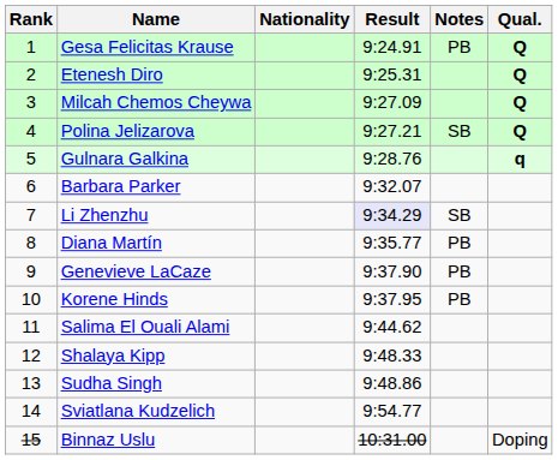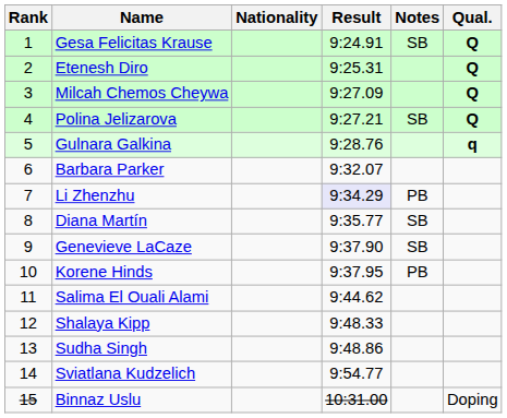Gesa Felicitas Krause | Notes: PB -> SB
Li Zhenzhu | Notes: SB -> PB
Diana Martín | Notes: PB -> SB
Genevieve LaCaze | Notes: PB -> SB
